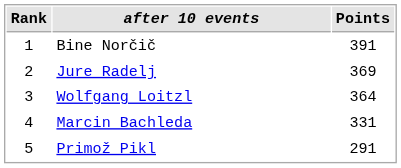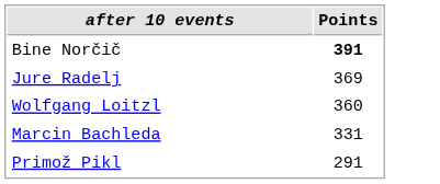- column: Rank | 1 | 2 | 3 | 4 | 5
Bine Norčič | Points: normal -> bold
Wolfgang Loitzl | Points: 364 -> 360
